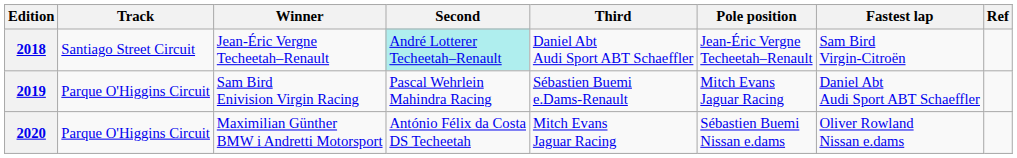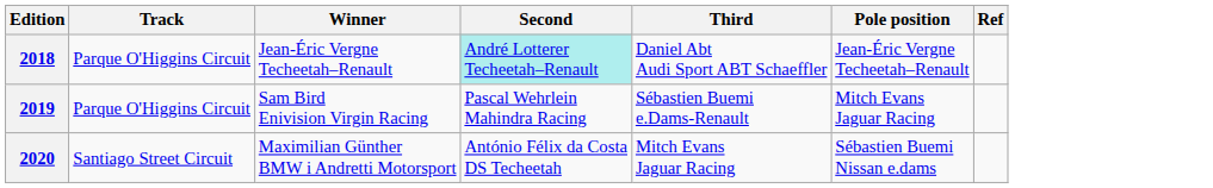- column: Fastest lap | Sam Bird Virgin-Citroën | Daniel Abt Audi Sport ABT Schaeffler | Oliver Rowland Nissan e.dams
2018 | Track: Santiago Street Circuit -> Parque O'Higgins Circuit
2020 | Track: Parque O'Higgins Circuit -> Santiago Street Circuit
